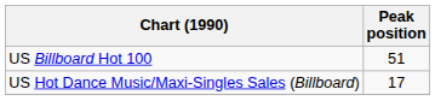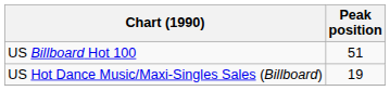US Hot Dance Music/Maxi-Singles Sales (Billboard) | Peak position: 17 -> 19
